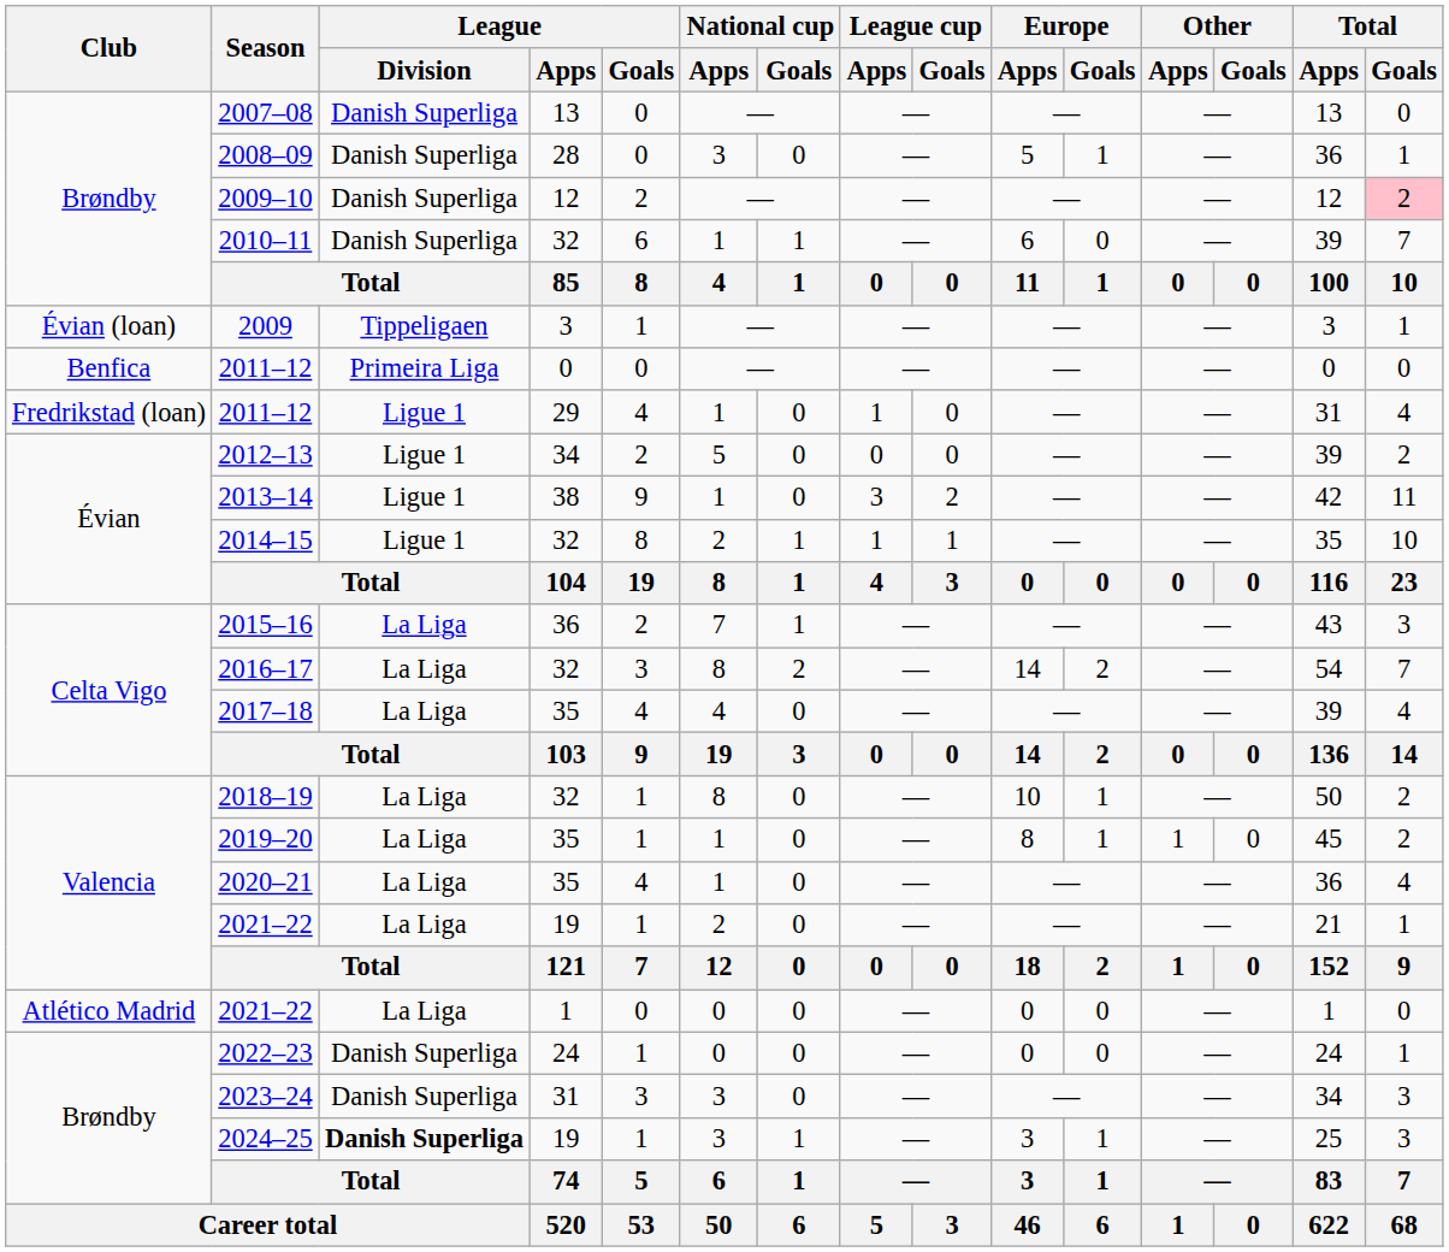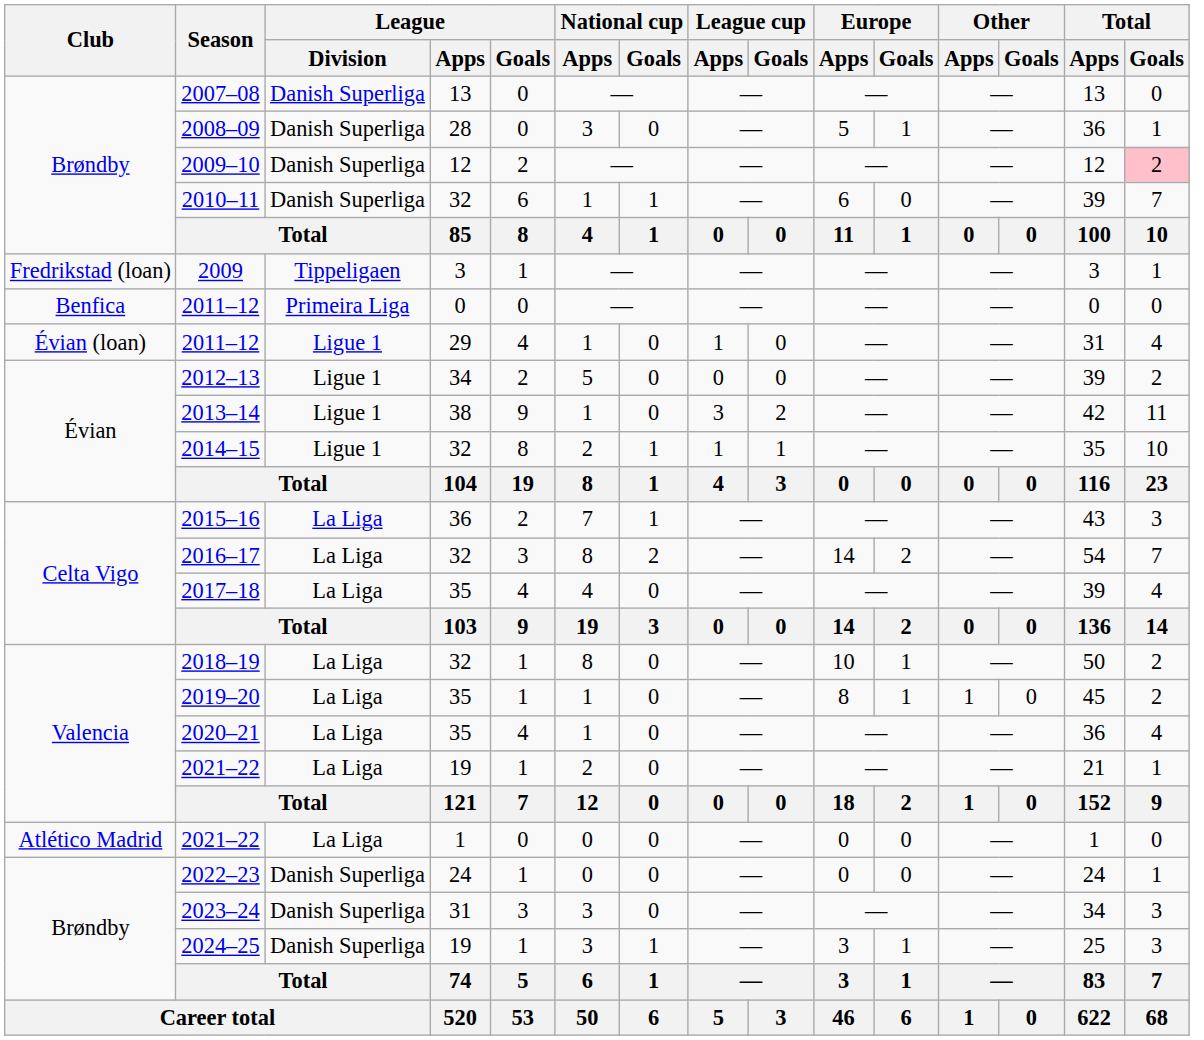2009 | Club: Évian (loan) -> Fredrikstad (loan)
2011–12 / 29 | Club: Fredrikstad (loan) -> Évian (loan)
2024–25 | League / Division: bold -> normal
